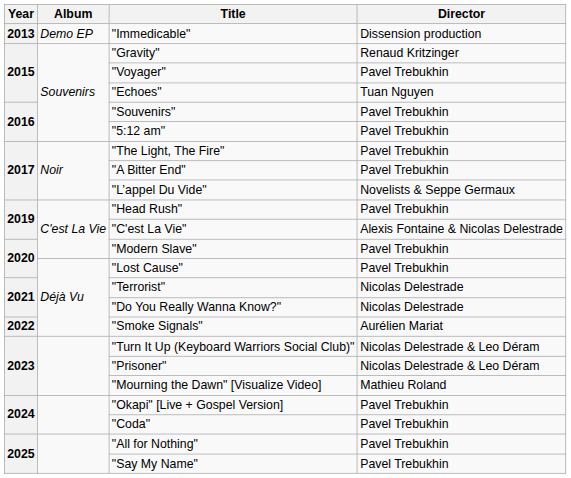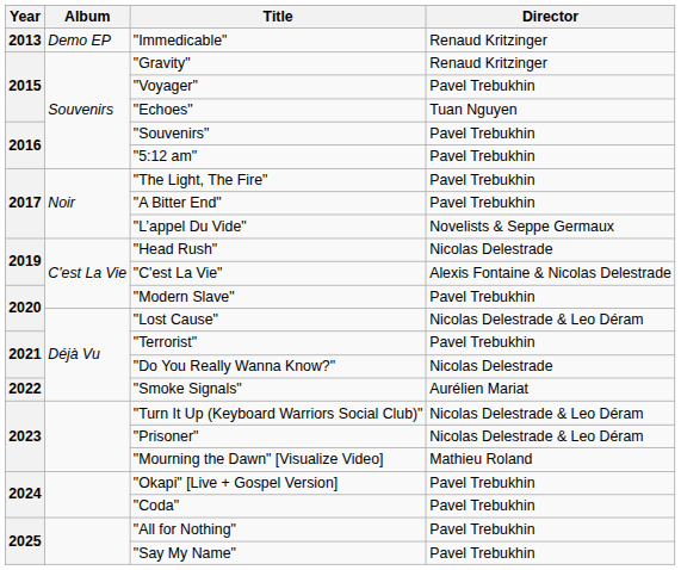"Immedicable" | Director: Dissension production -> Renaud Kritzinger
"Head Rush" | Director: Pavel Trebukhin -> Nicolas Delestrade
"Lost Cause" | Director: Pavel Trebukhin -> Nicolas Delestrade & Leo Déram
"Terrorist" | Director: Nicolas Delestrade -> Pavel Trebukhin
